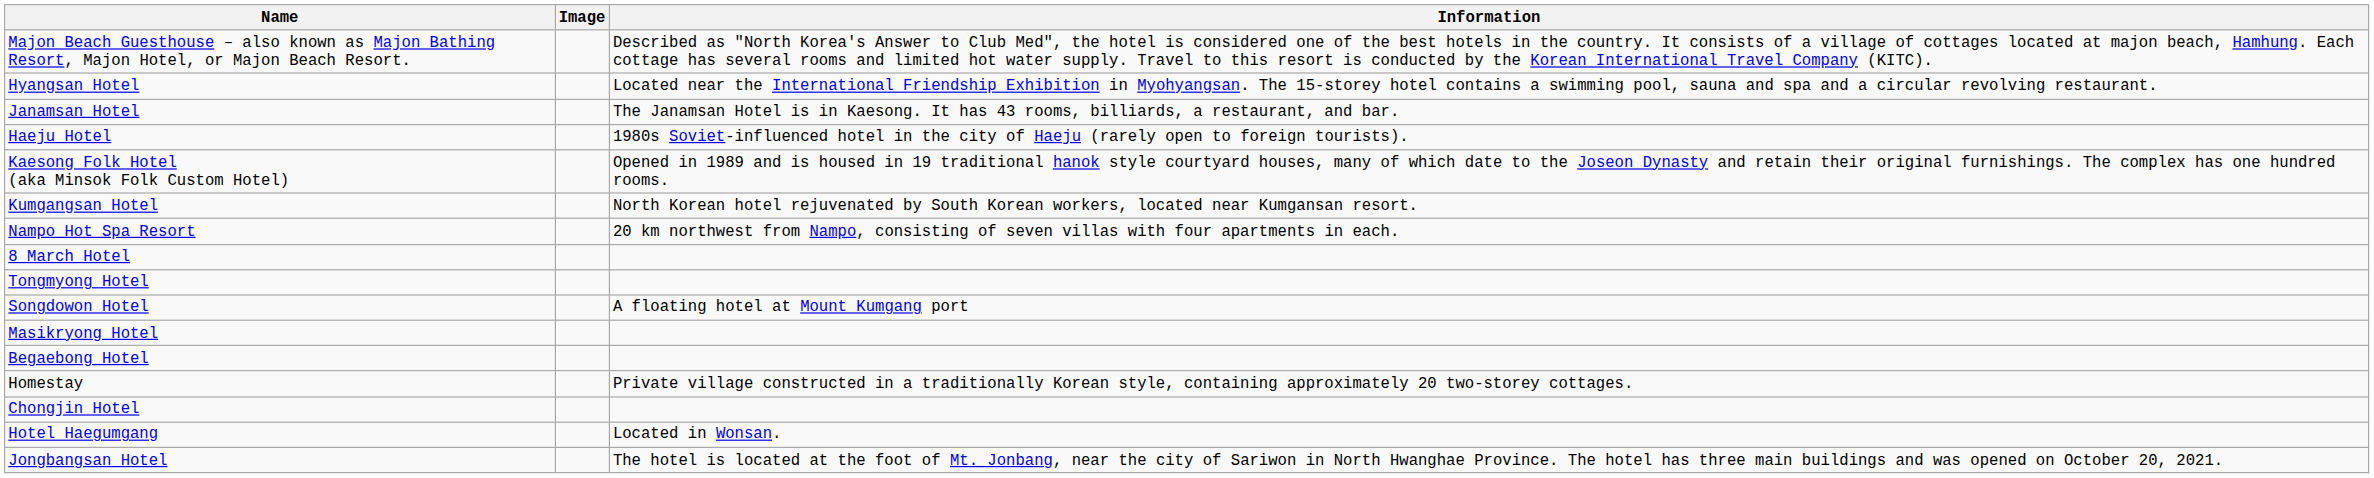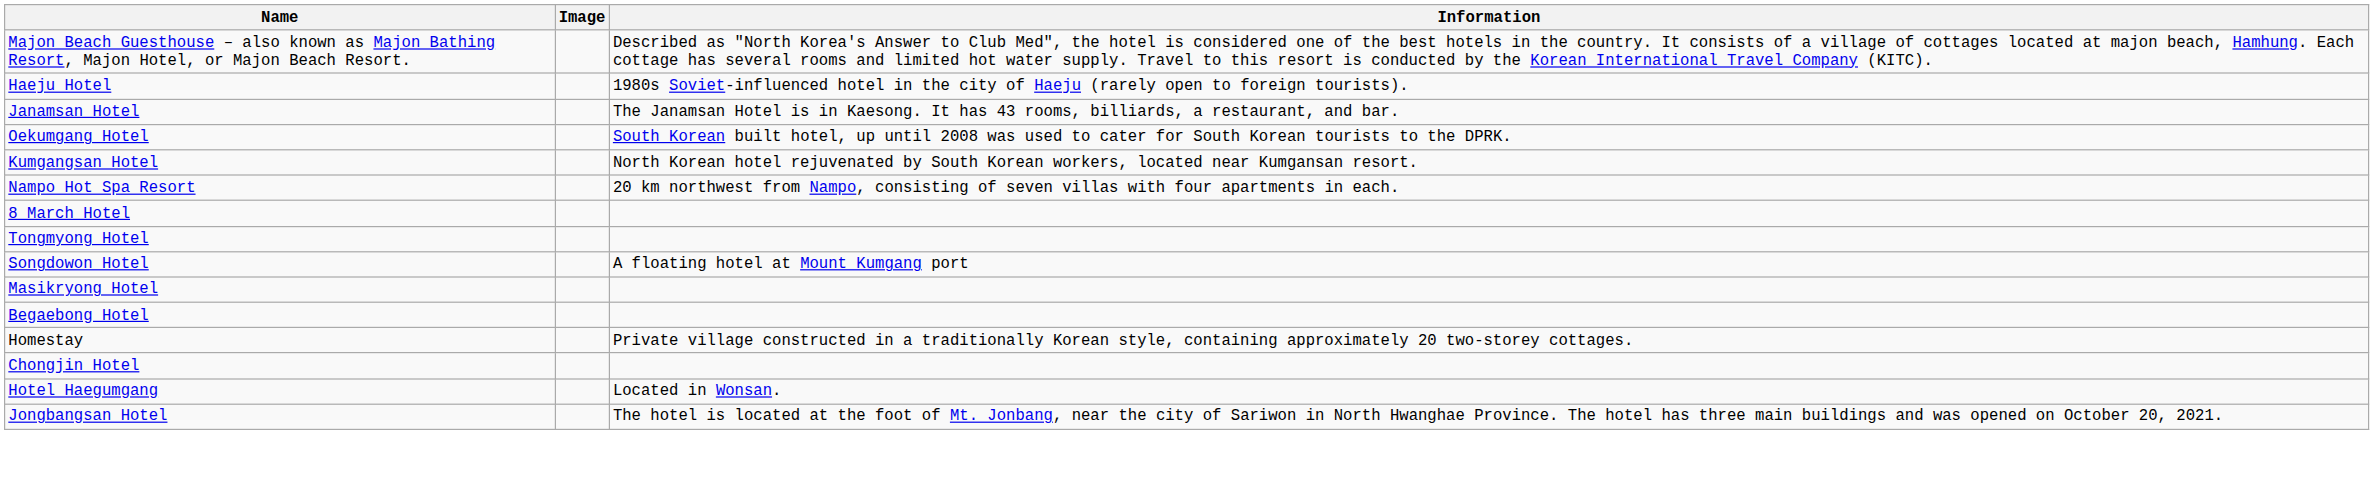- row: Hyangsan Hotel | Located near the International Friendship Exhibition in Myohyangsan. The 15-storey hotel contains a swimming pool, sauna and spa and a circular revolving restaurant.
rows swapped: Haeju Hotel <-> Janamsan Hotel
- row: Kaesong Folk Hotel (aka Minsok Folk Custom Hotel) | Opened in 1989 and is housed in 19 traditional hanok style courtyard houses, many of which date to the Joseon Dynasty and retain their original furnishings. The complex has one hundred rooms.
+ row: Oekumgang Hotel | South Korean built hotel, up until 2008 was used to cater for South Korean tourists to the DPRK.
